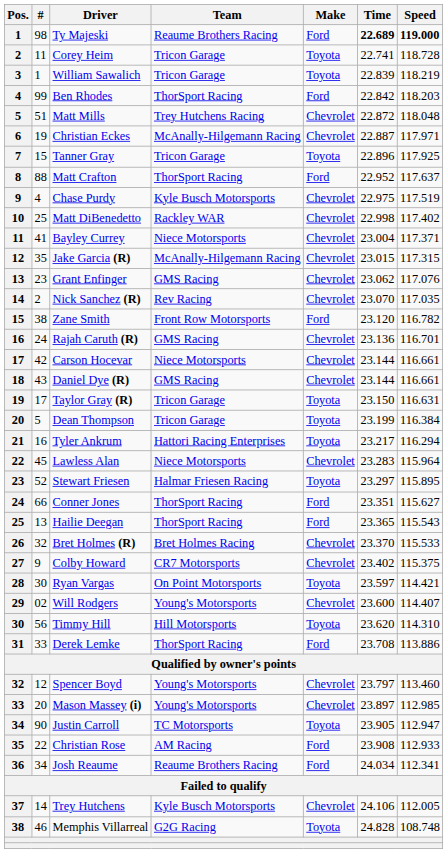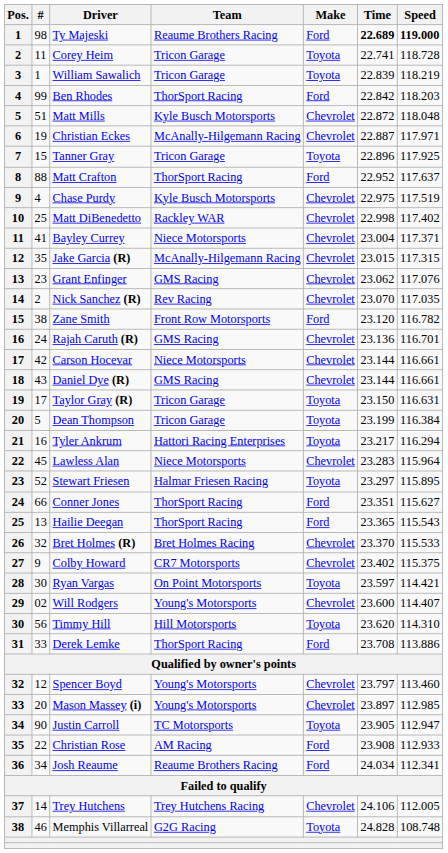Matt Mills | Team: Trey Hutchens Racing -> Kyle Busch Motorsports
Trey Hutchens | Team: Kyle Busch Motorsports -> Trey Hutchens Racing
